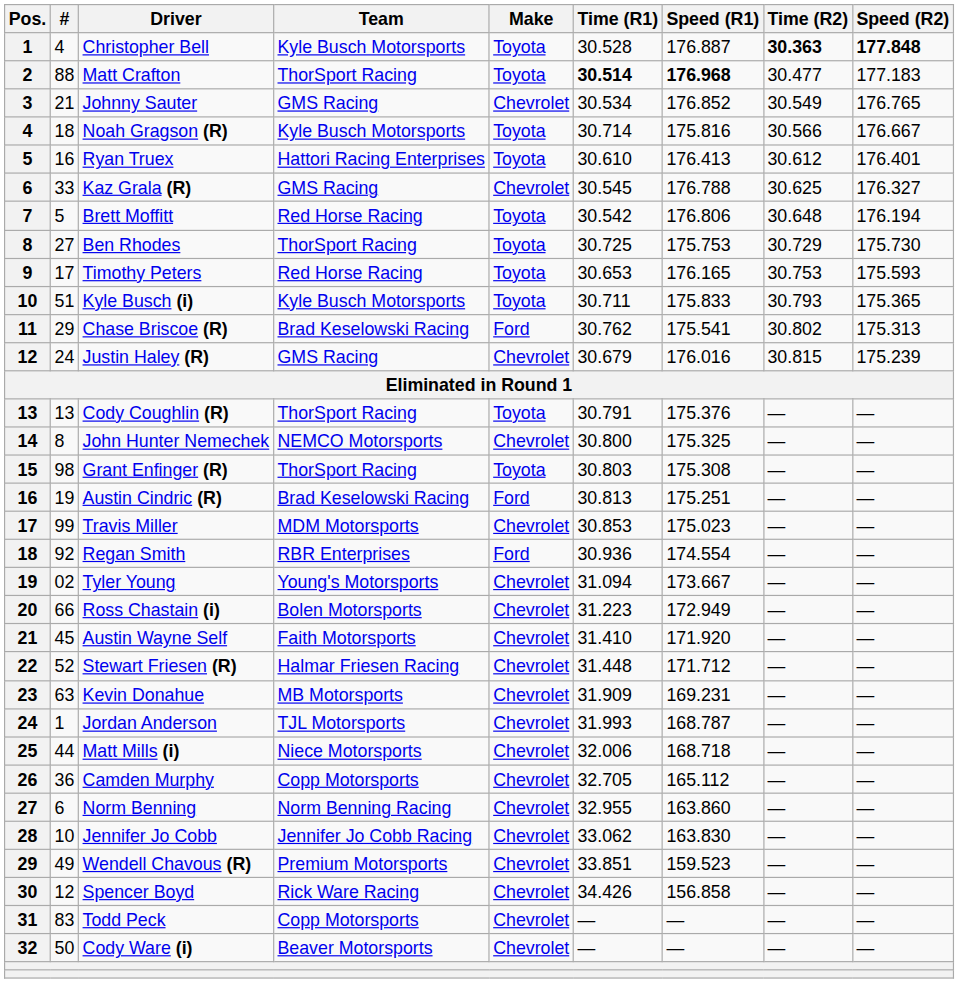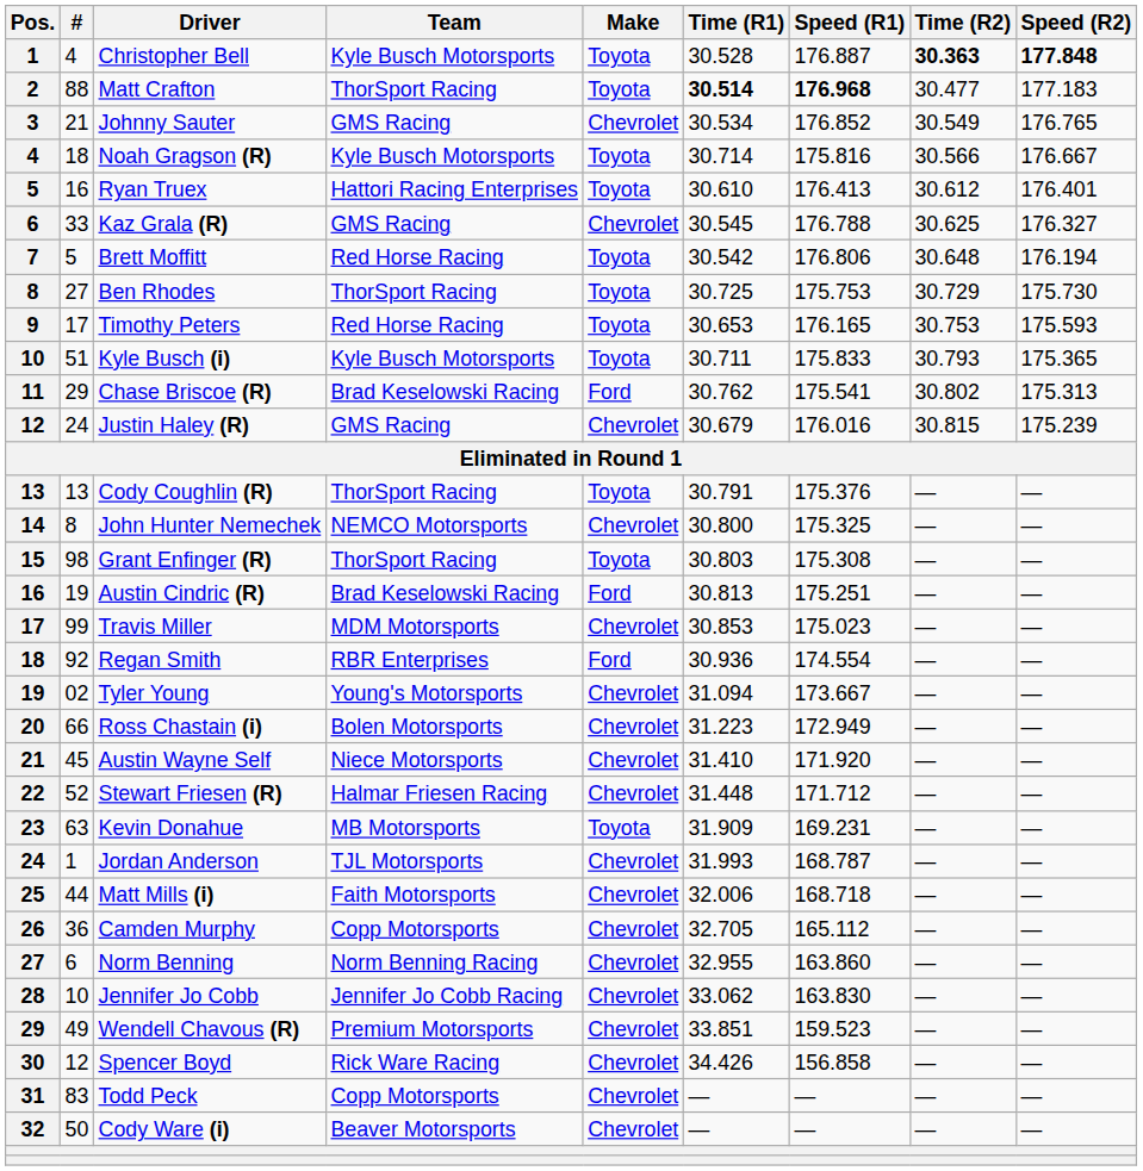Austin Wayne Self | Team: Faith Motorsports -> Niece Motorsports
Kevin Donahue | Make: Chevrolet -> Toyota
Matt Mills (i) | Team: Niece Motorsports -> Faith Motorsports
